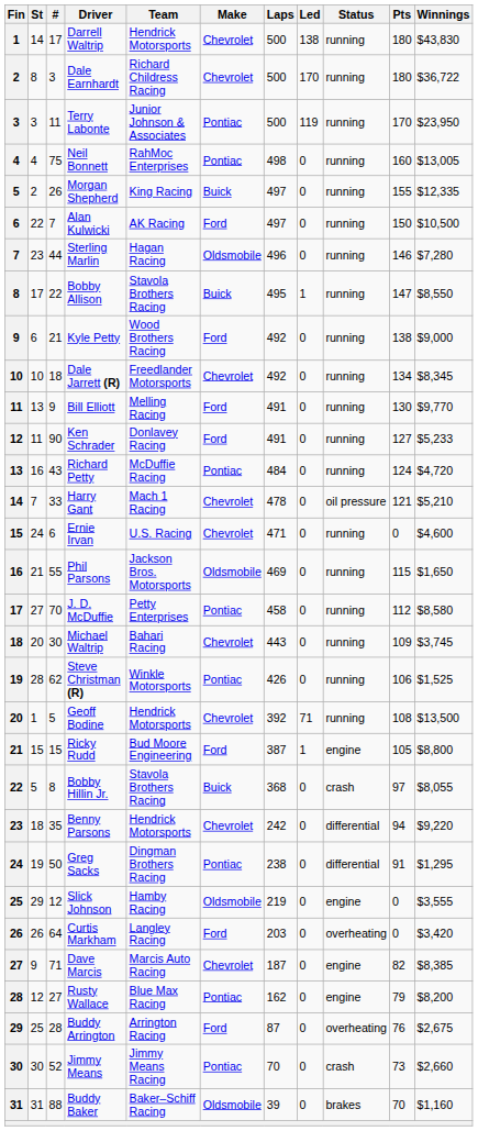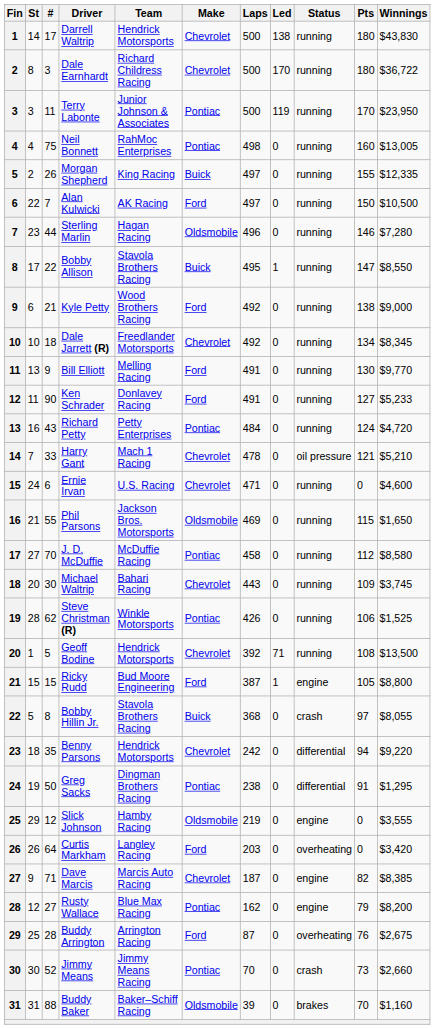Richard Petty | Team: McDuffie Racing -> Petty Enterprises
J. D. McDuffie | Team: Petty Enterprises -> McDuffie Racing
